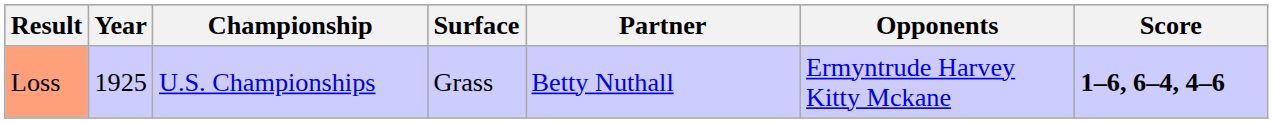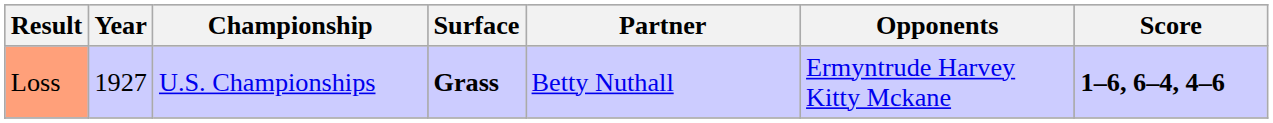Loss | Year: 1925 -> 1927
Loss | Surface: normal -> bold
